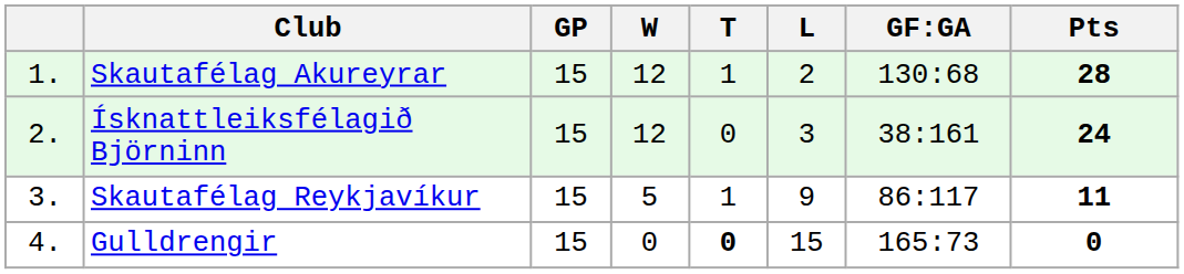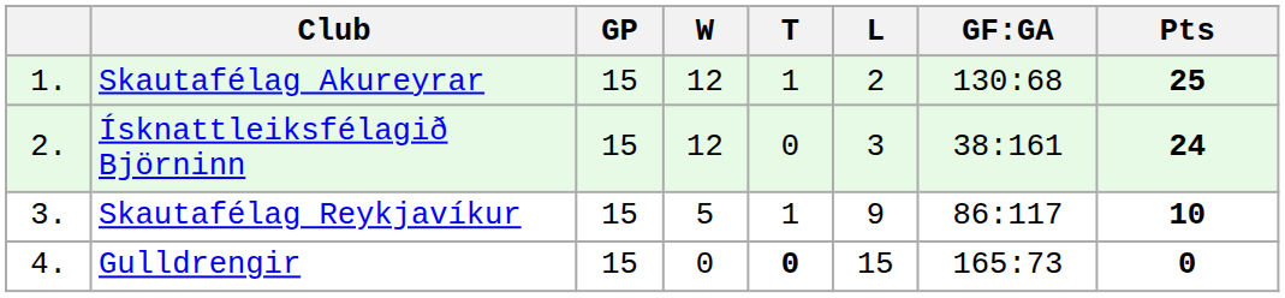Skautafélag Akureyrar | Pts: 28 -> 25
Skautafélag Reykjavíkur | Pts: 11 -> 10
